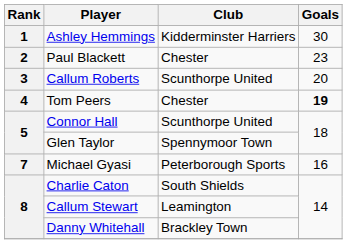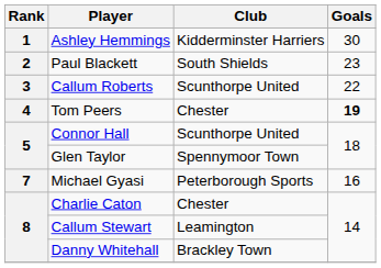Paul Blackett | Club: Chester -> South Shields
Callum Roberts | Goals: 20 -> 22
Charlie Caton | Club: South Shields -> Chester
